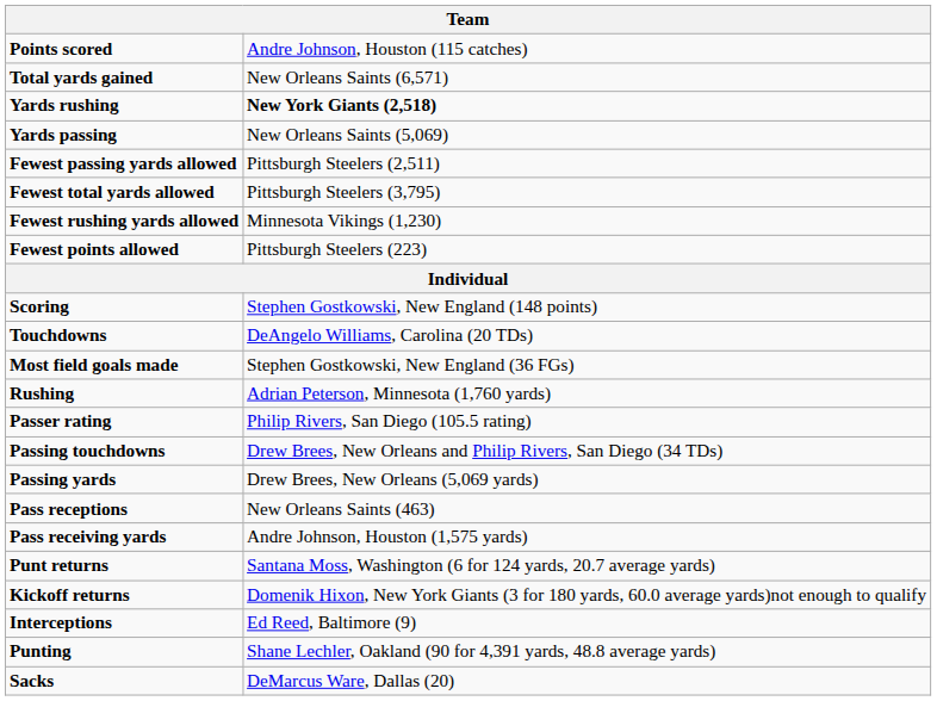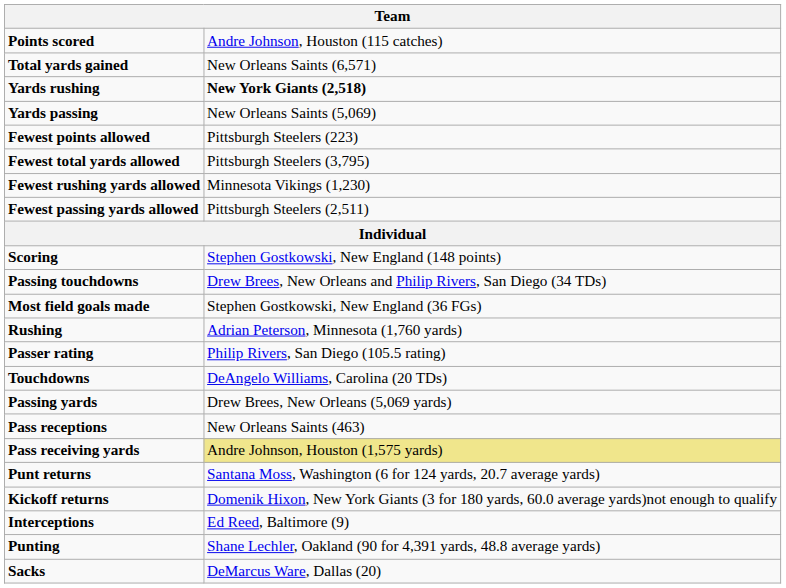rows swapped: Fewest points allowed <-> Fewest passing yards allowed
rows swapped: Touchdowns <-> Passing touchdowns
Pass receiving yards | column 2: no background -> khaki background
